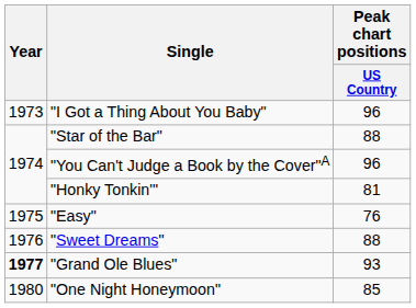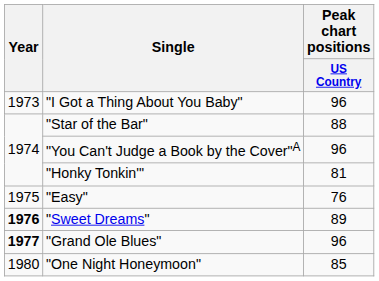"Sweet Dreams" | Year: normal -> bold
"Sweet Dreams" | Peak chart positions / US Country: 88 -> 89
"Grand Ole Blues" | Peak chart positions / US Country: 93 -> 96
